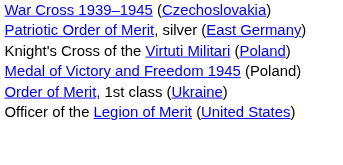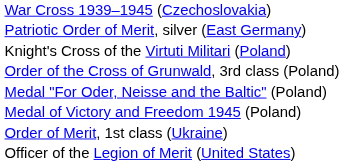+ row: Order of the Cross of Grunwald, 3rd class (Poland)
+ row: Medal "For Oder, Neisse and the Baltic" (Poland)
